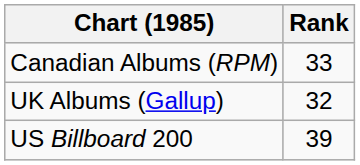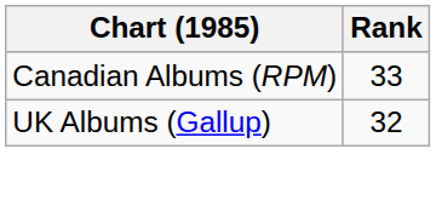- row: US Billboard 200 | 39
